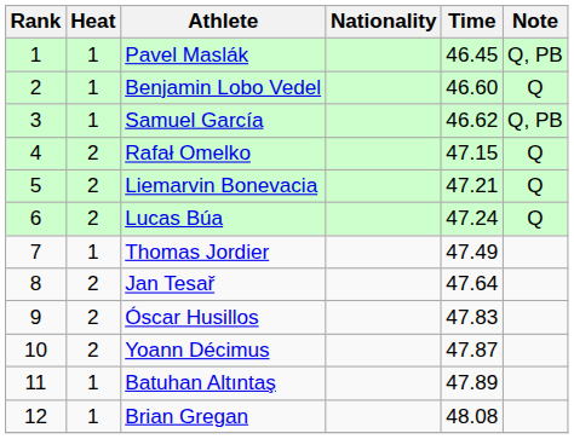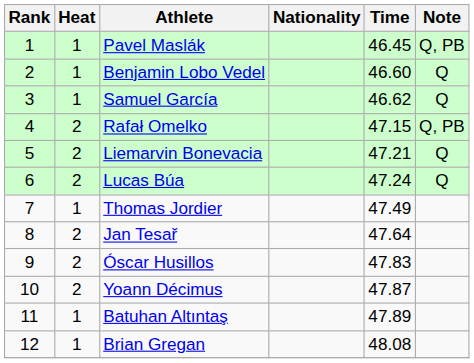Samuel García | Note: Q, PB -> Q
Rafał Omelko | Note: Q -> Q, PB
